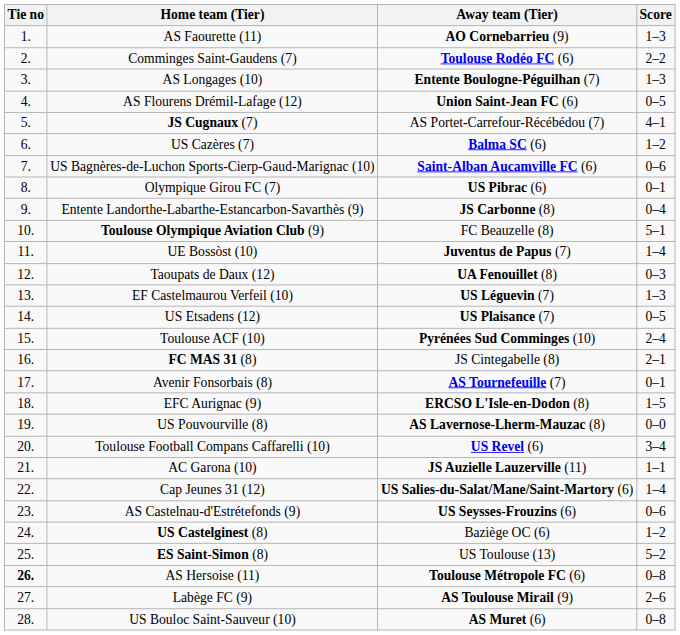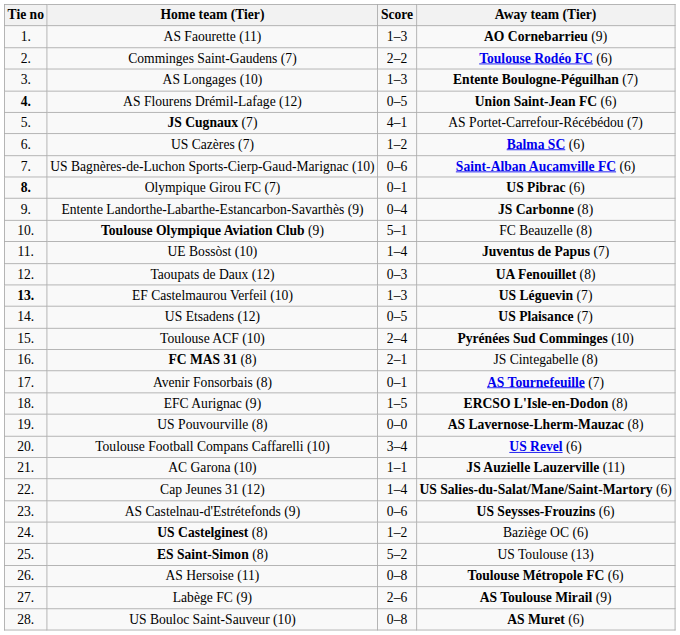columns swapped: Score <-> Away team (Tier)
AS Flourens Drémil-Lafage (12) | Tie no: normal -> bold
Olympique Girou FC (7) | Tie no: normal -> bold
EF Castelmaurou Verfeil (10) | Tie no: normal -> bold
AS Hersoise (11) | Tie no: bold -> normal
